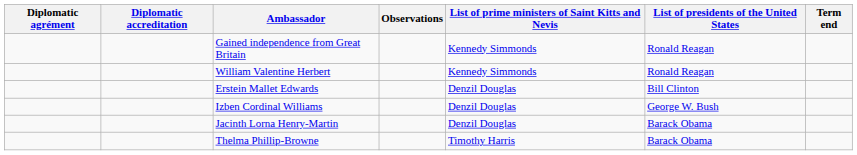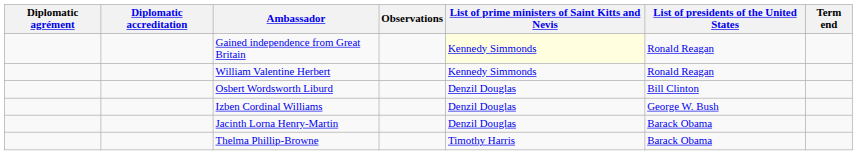Gained independence from Great Britain | List of prime ministers of Saint Kitts and Nevis: no background -> lightyellow background
- row: Erstein Mallet Edwards | Denzil Douglas | Bill Clinton
+ row: Osbert Wordsworth Liburd | Denzil Douglas | Bill Clinton
